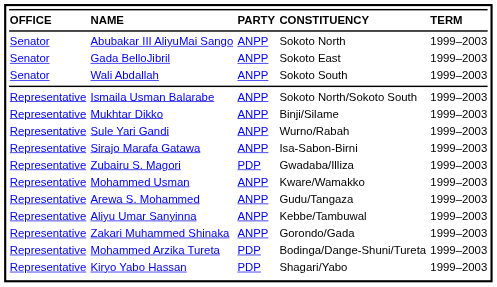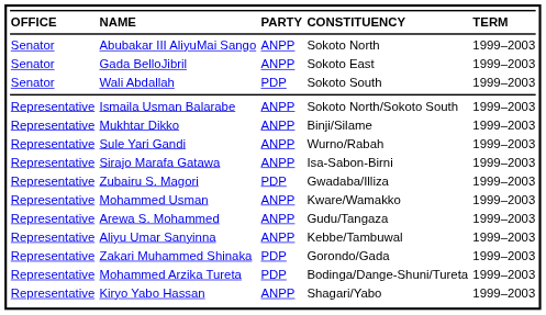Wali Abdallah | column 3: ANPP -> PDP
Zakari Muhammed Shinaka | column 3: ANPP -> PDP
Kiryo Yabo Hassan | column 3: PDP -> ANPP
